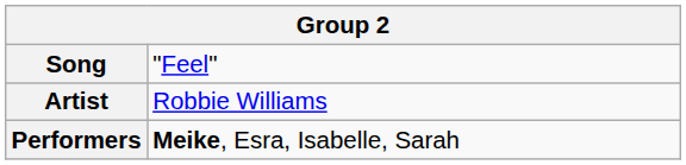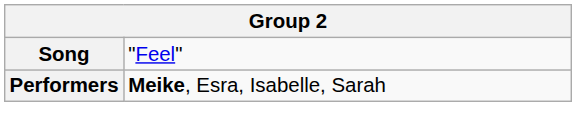- row: Artist | Robbie Williams
